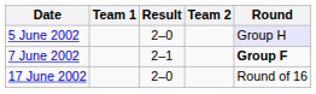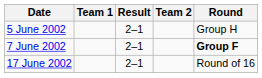5 June 2002 | Result: 2–0 -> 2–1
5 June 2002 | Round: lavender background -> no background
17 June 2002 | Result: 2–0 -> 2–1
